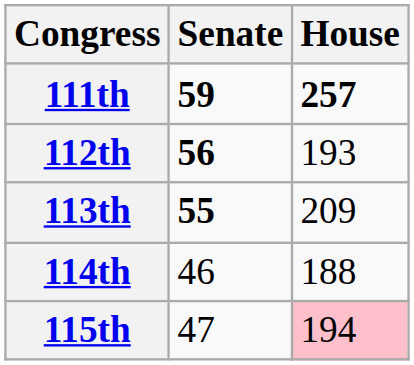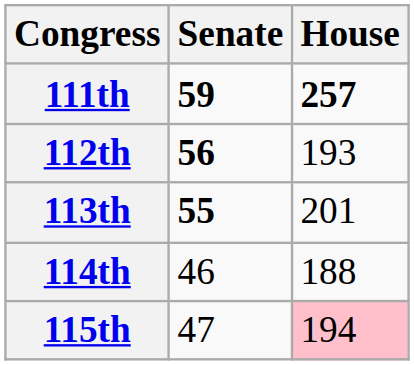113th | House: 209 -> 201
